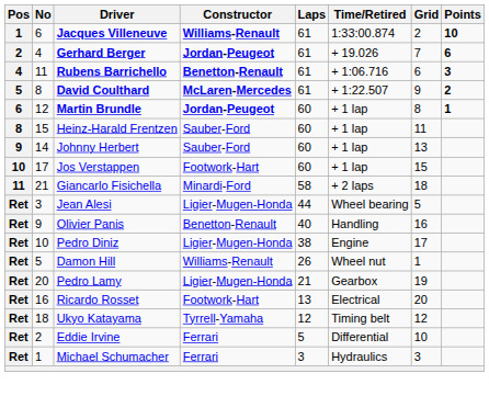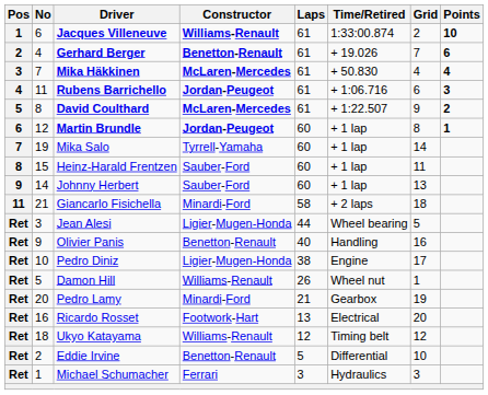Gerhard Berger | Constructor: Jordan-Peugeot -> Benetton-Renault
+ row: 3 | 7 | Mika Häkkinen | McLaren-Mercedes | 61 | + 50.830 | 4 | 4
Rubens Barrichello | Constructor: Benetton-Renault -> Jordan-Peugeot
+ row: 7 | 19 | Mika Salo | Tyrrell-Yamaha | 60 | + 1 lap | 14
- row: 10 | 17 | Jos Verstappen | Footwork-Hart | 60 | + 1 lap | 15
Pedro Lamy | Constructor: Ligier-Mugen-Honda -> Minardi-Ford
Ukyo Katayama | Constructor: Tyrrell-Yamaha -> Williams-Renault
Eddie Irvine | Constructor: Ferrari -> Benetton-Renault
